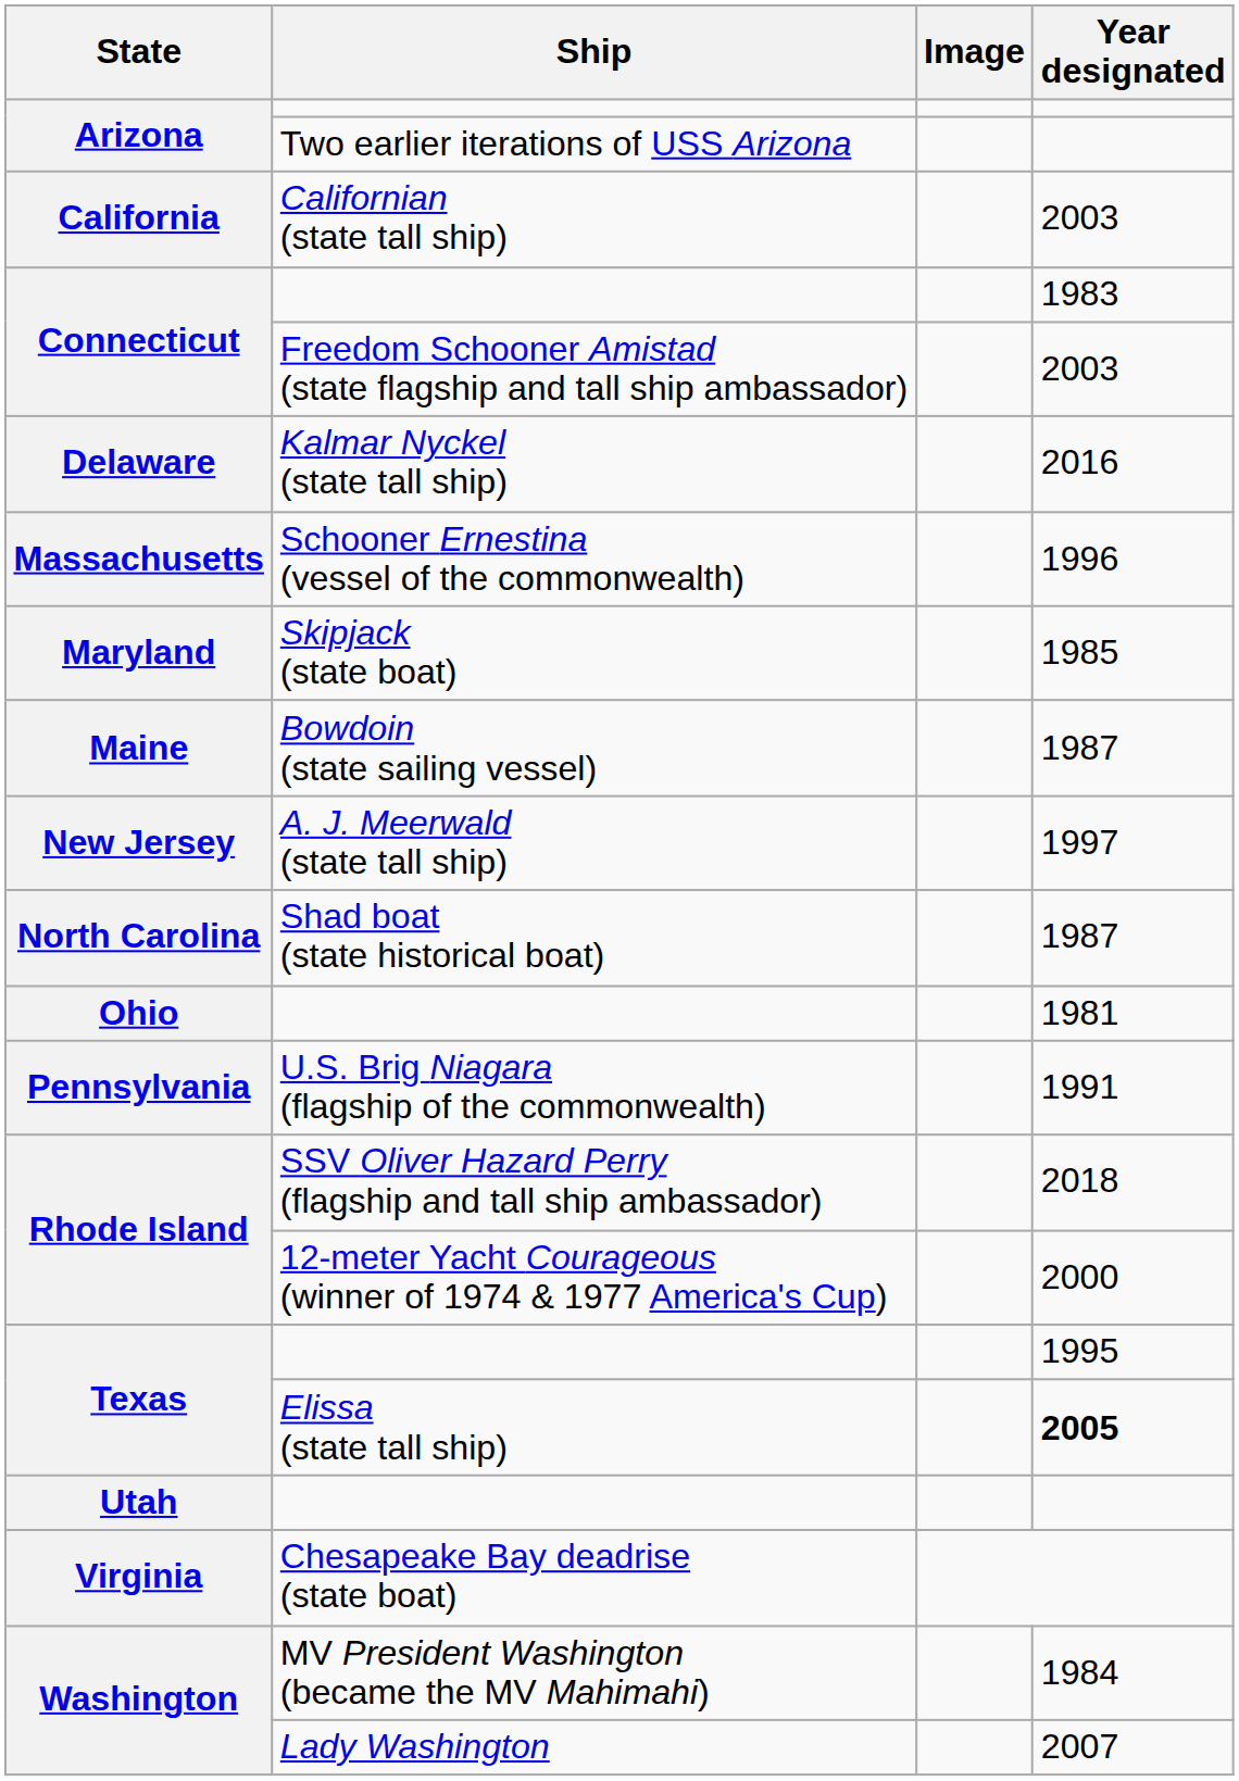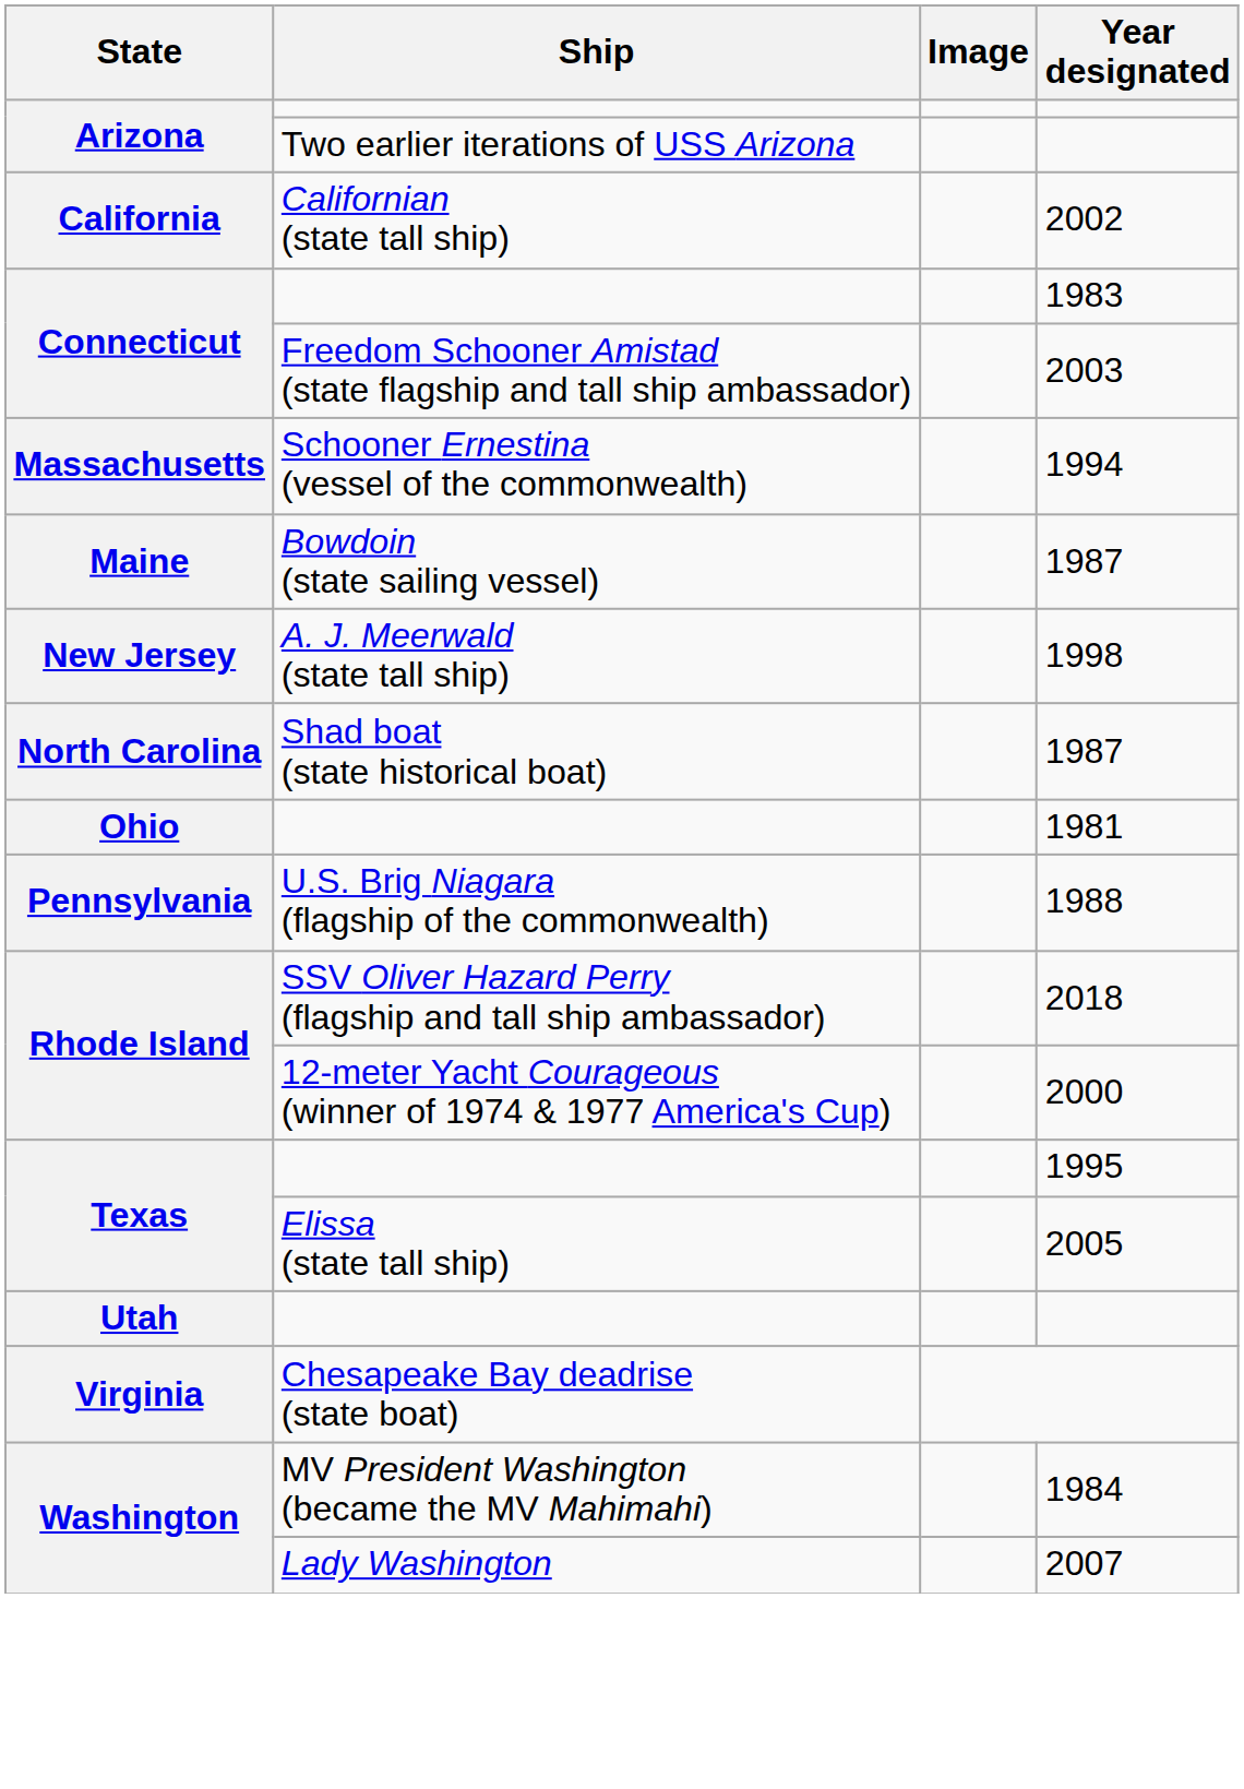Californian (state tall ship) | Year designated: 2003 -> 2002
- row: Delaware | Kalmar Nyckel (state tall ship) | 2016
Schooner Ernestina (vessel of the commonwealth) | Year designated: 1996 -> 1994
- row: Maryland | Skipjack (state boat) | 1985
A. J. Meerwald (state tall ship) | Year designated: 1997 -> 1998
U.S. Brig Niagara (flagship of the commonwealth) | Year designated: 1991 -> 1988
Elissa (state tall ship) | Year designated: bold -> normal
